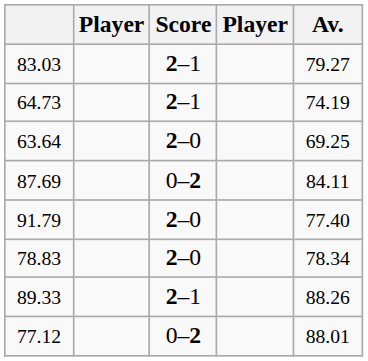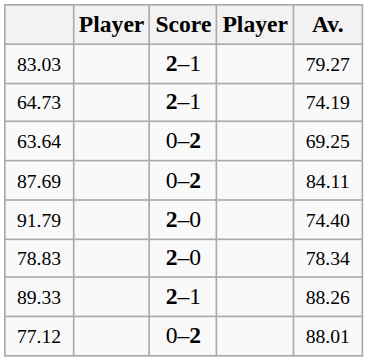63.64 | Score: 2–0 -> 0–2
91.79 | Av.: 77.40 -> 74.40
